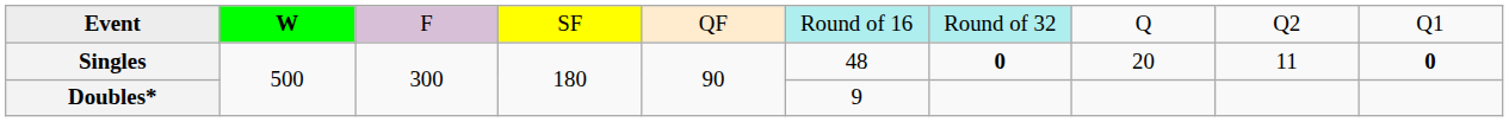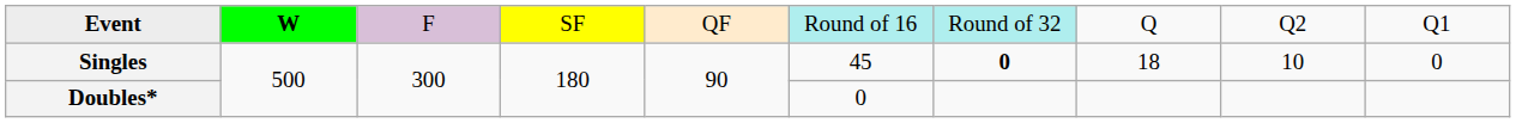Singles | column 6: 48 -> 45
Singles | column 8: 20 -> 18
Singles | column 9: 11 -> 10
Singles | column 10: bold -> normal
Doubles* | column 6: 9 -> 0
